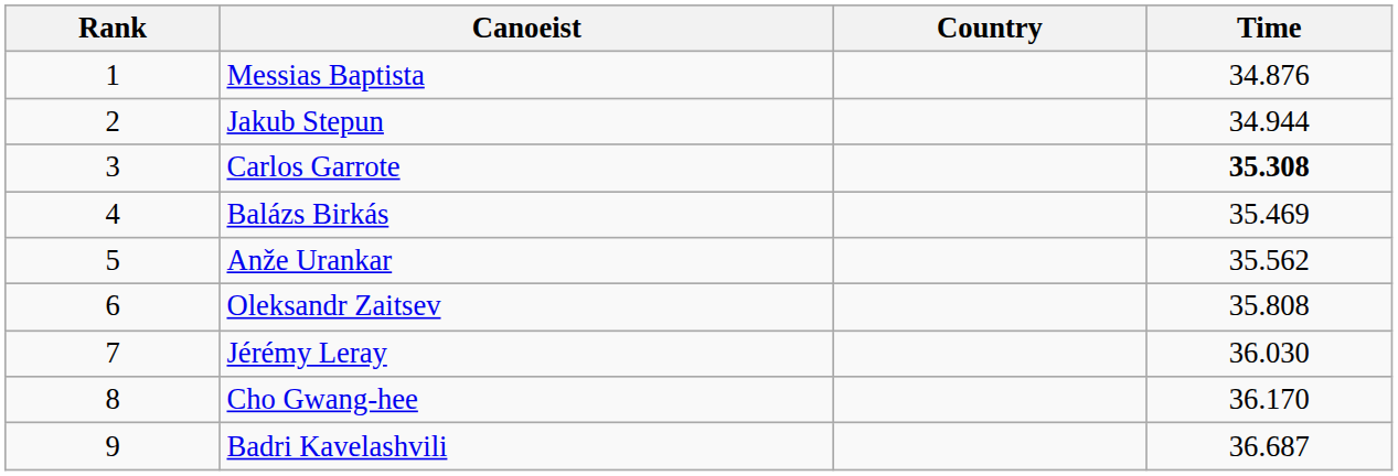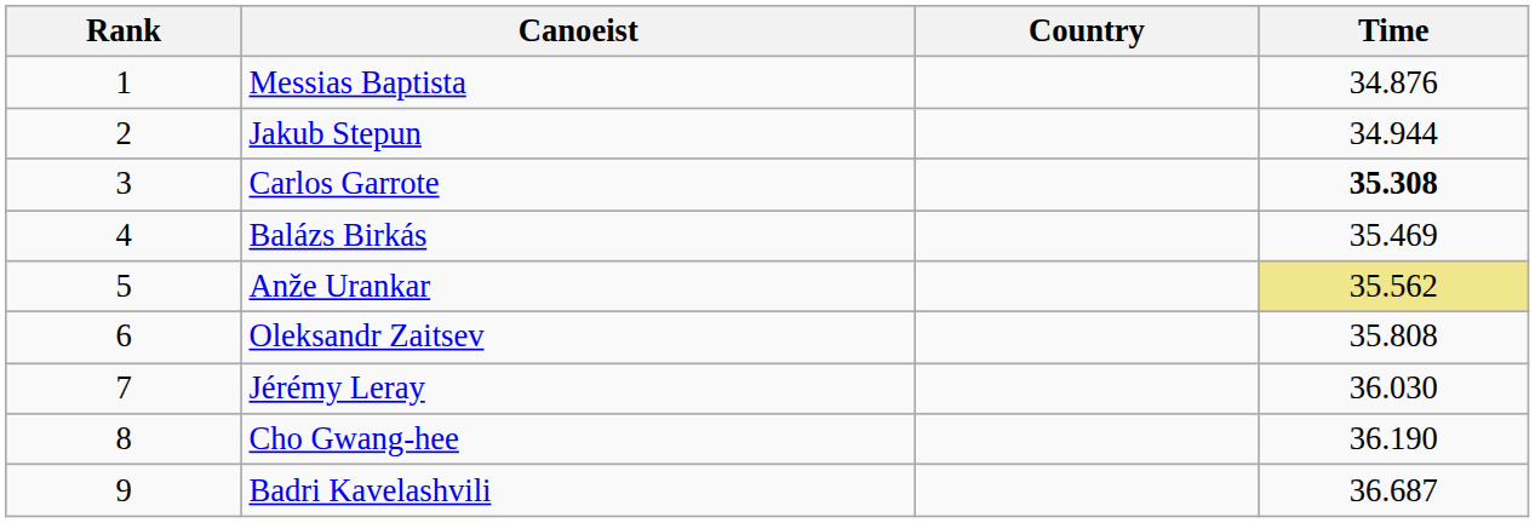Anže Urankar | Time: no background -> khaki background
Cho Gwang-hee | Time: 36.170 -> 36.190
